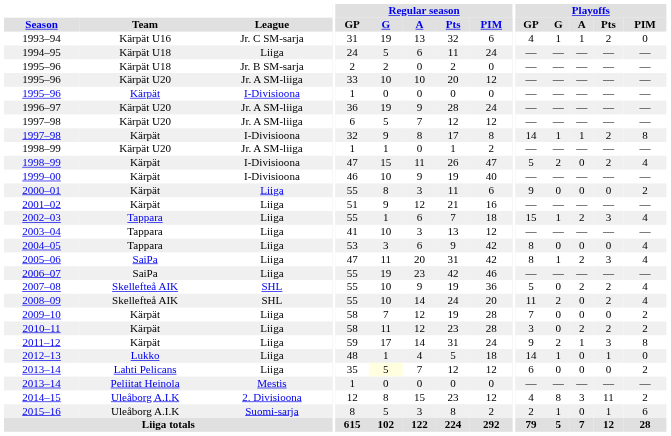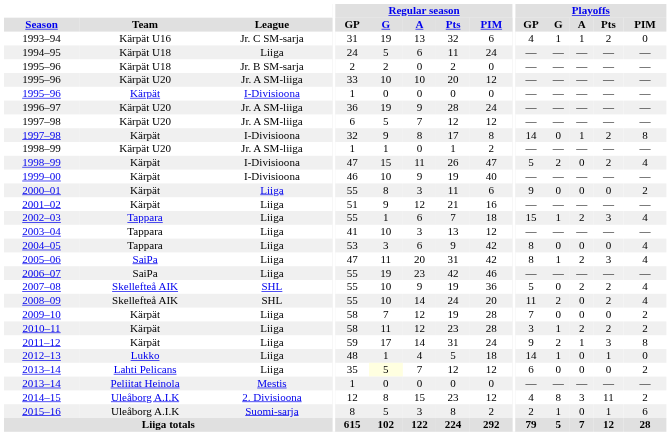1997–98 / Kärpät | Playoffs / G: 1 -> 0
2010–11 | Playoffs / G: 0 -> 1
